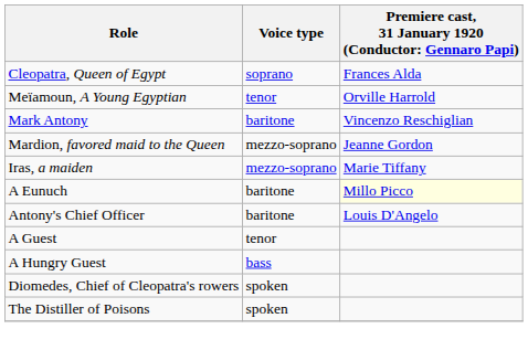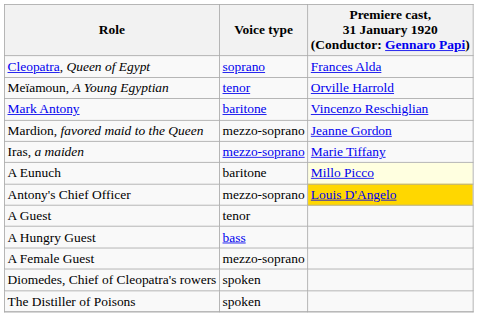Antony's Chief Officer | Voice type: baritone -> mezzo-soprano
Antony's Chief Officer | column 3: no background -> gold background
+ row: A Female Guest | mezzo-soprano
